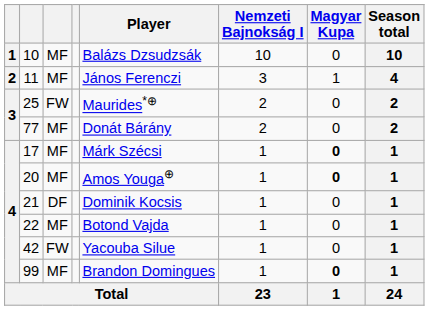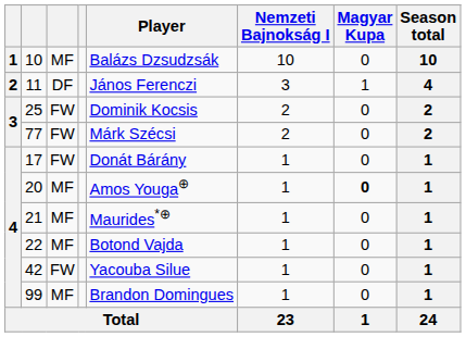11 | column 3: MF -> DF
25 | Player: Maurides*⊕ -> Dominik Kocsis
77 | column 3: MF -> FW
77 | Player: Donát Bárány -> Márk Szécsi
17 | column 3: MF -> FW
17 | Player: Márk Szécsi -> Donát Bárány
17 | Magyar Kupa: bold -> normal
21 | column 3: DF -> MF
21 | Player: Dominik Kocsis -> Maurides*⊕
99 | Magyar Kupa: bold -> normal
